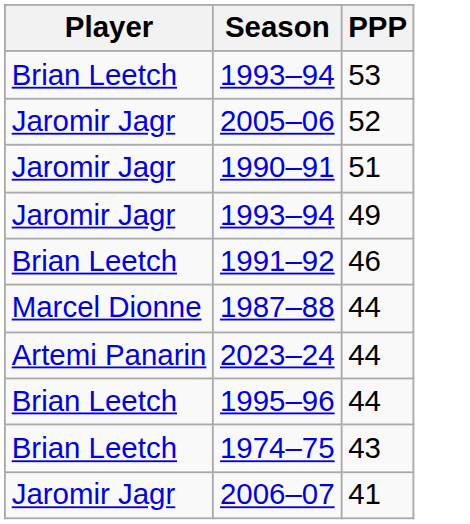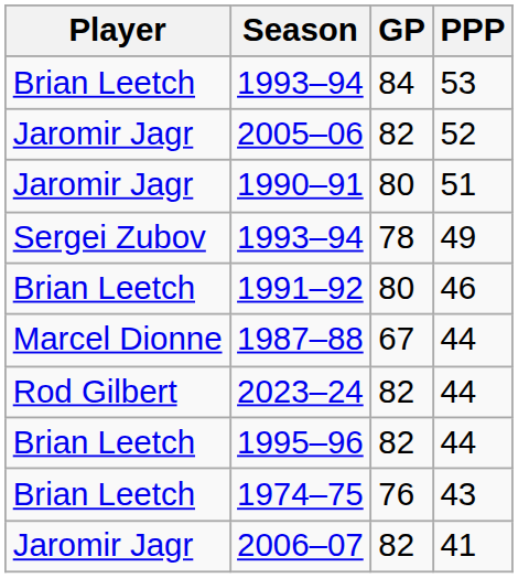+ column: GP | 84 | 82 | 80 | 78 | 80 | 67 | 82 | 82 | 76 | 82
1993–94 / 49 | Player: Jaromir Jagr -> Sergei Zubov
2023–24 | Player: Artemi Panarin -> Rod Gilbert
